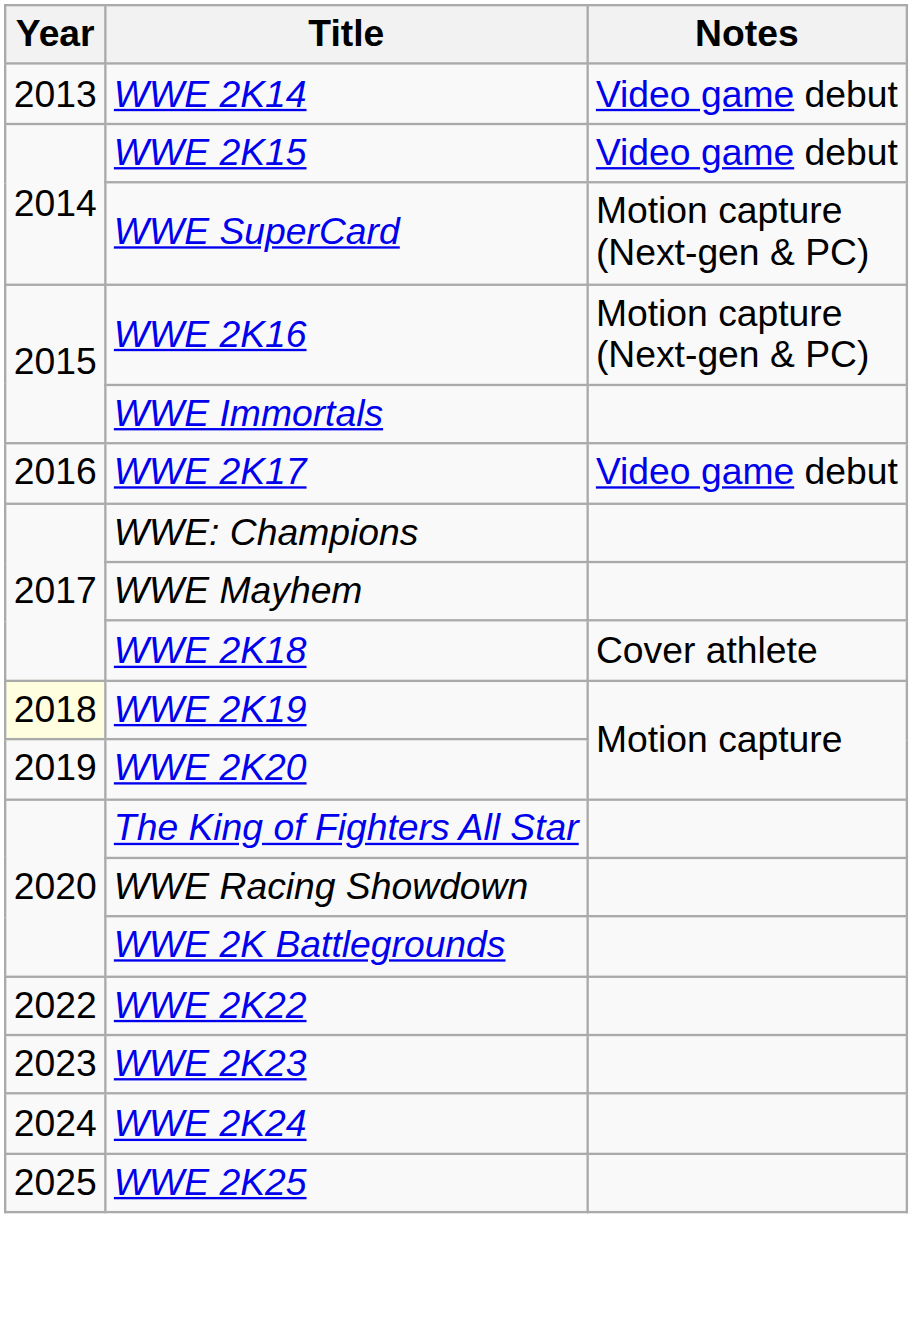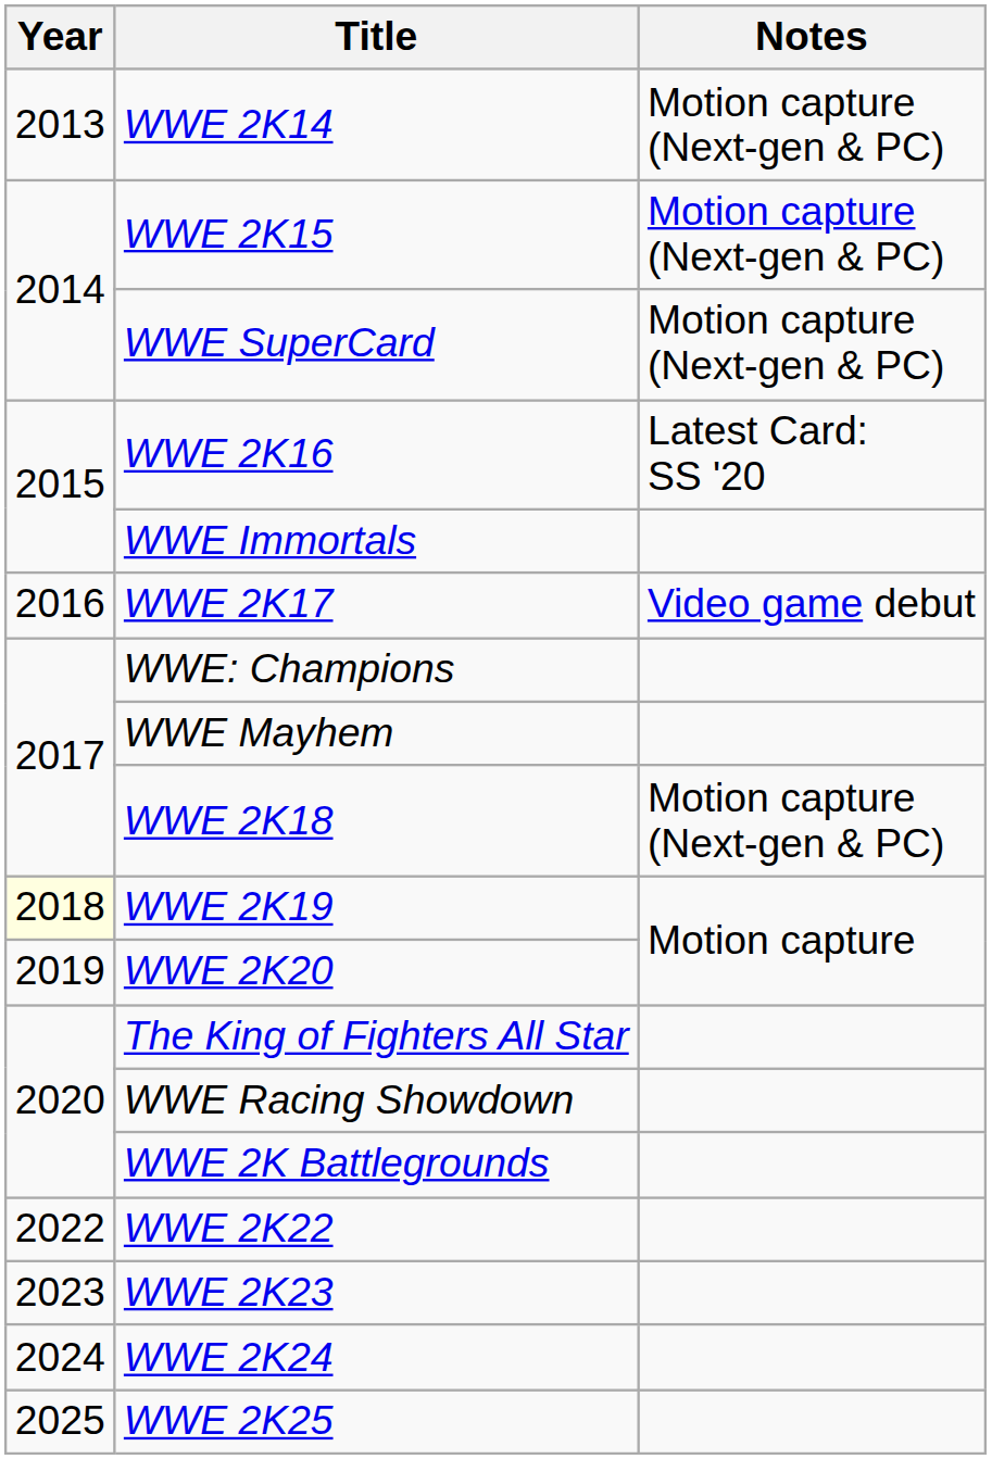WWE 2K14 | Notes: Video game debut -> Motion capture (Next-gen & PC)
WWE 2K15 | Notes: Video game debut -> Motion capture (Next-gen & PC)
WWE 2K16 | Notes: Motion capture (Next-gen & PC) -> Latest Card: SS '20
WWE 2K18 | Notes: Cover athlete -> Motion capture (Next-gen & PC)
